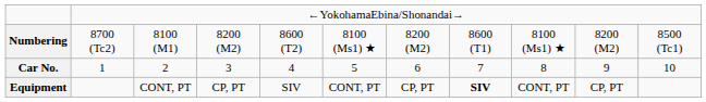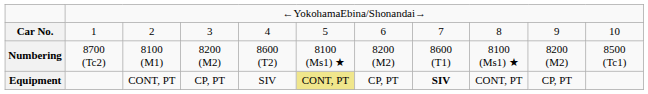rows swapped: Car No. <-> Numbering
Equipment | column 6: no background -> khaki background
